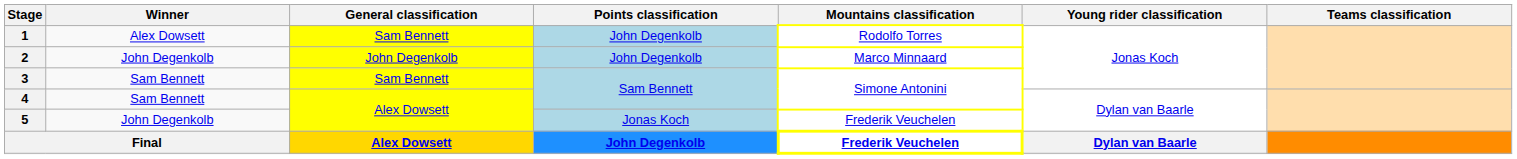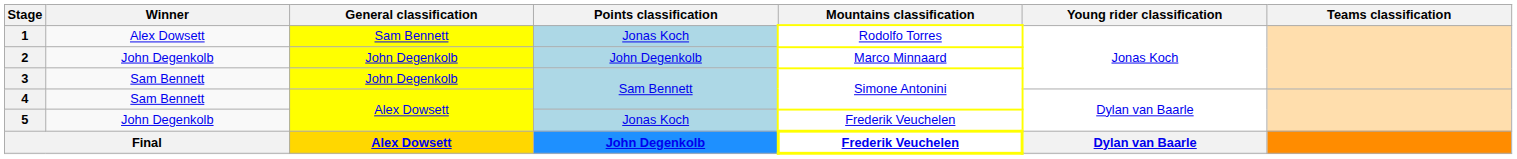1 | Points classification: John Degenkolb -> Jonas Koch
3 | General classification: Sam Bennett -> John Degenkolb
